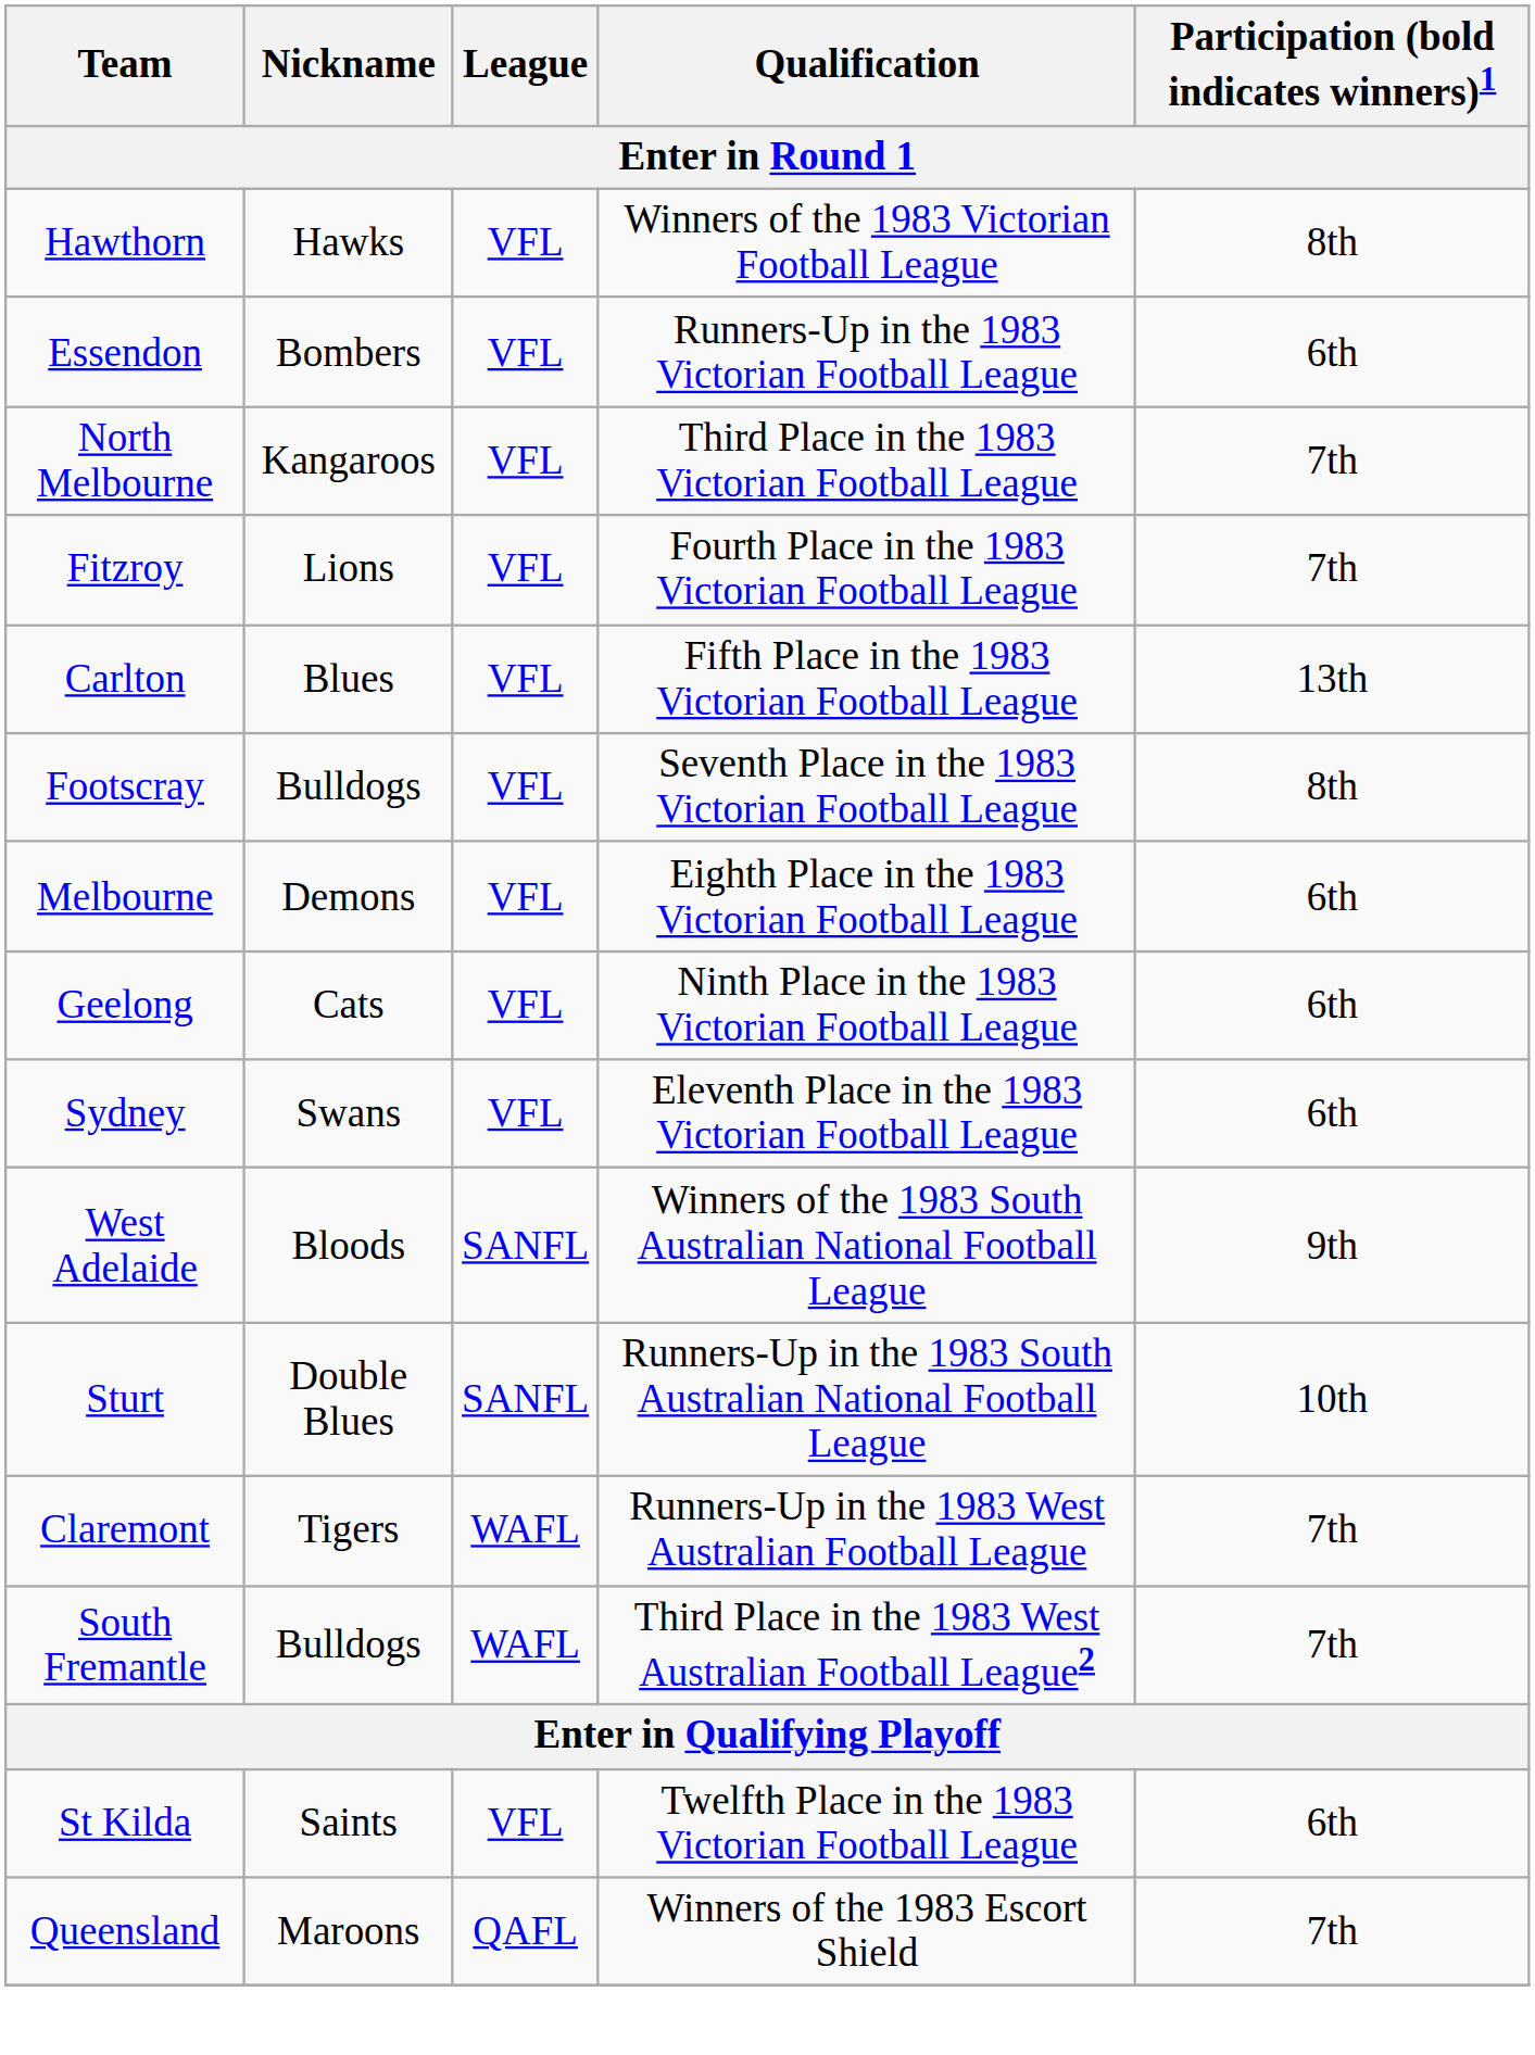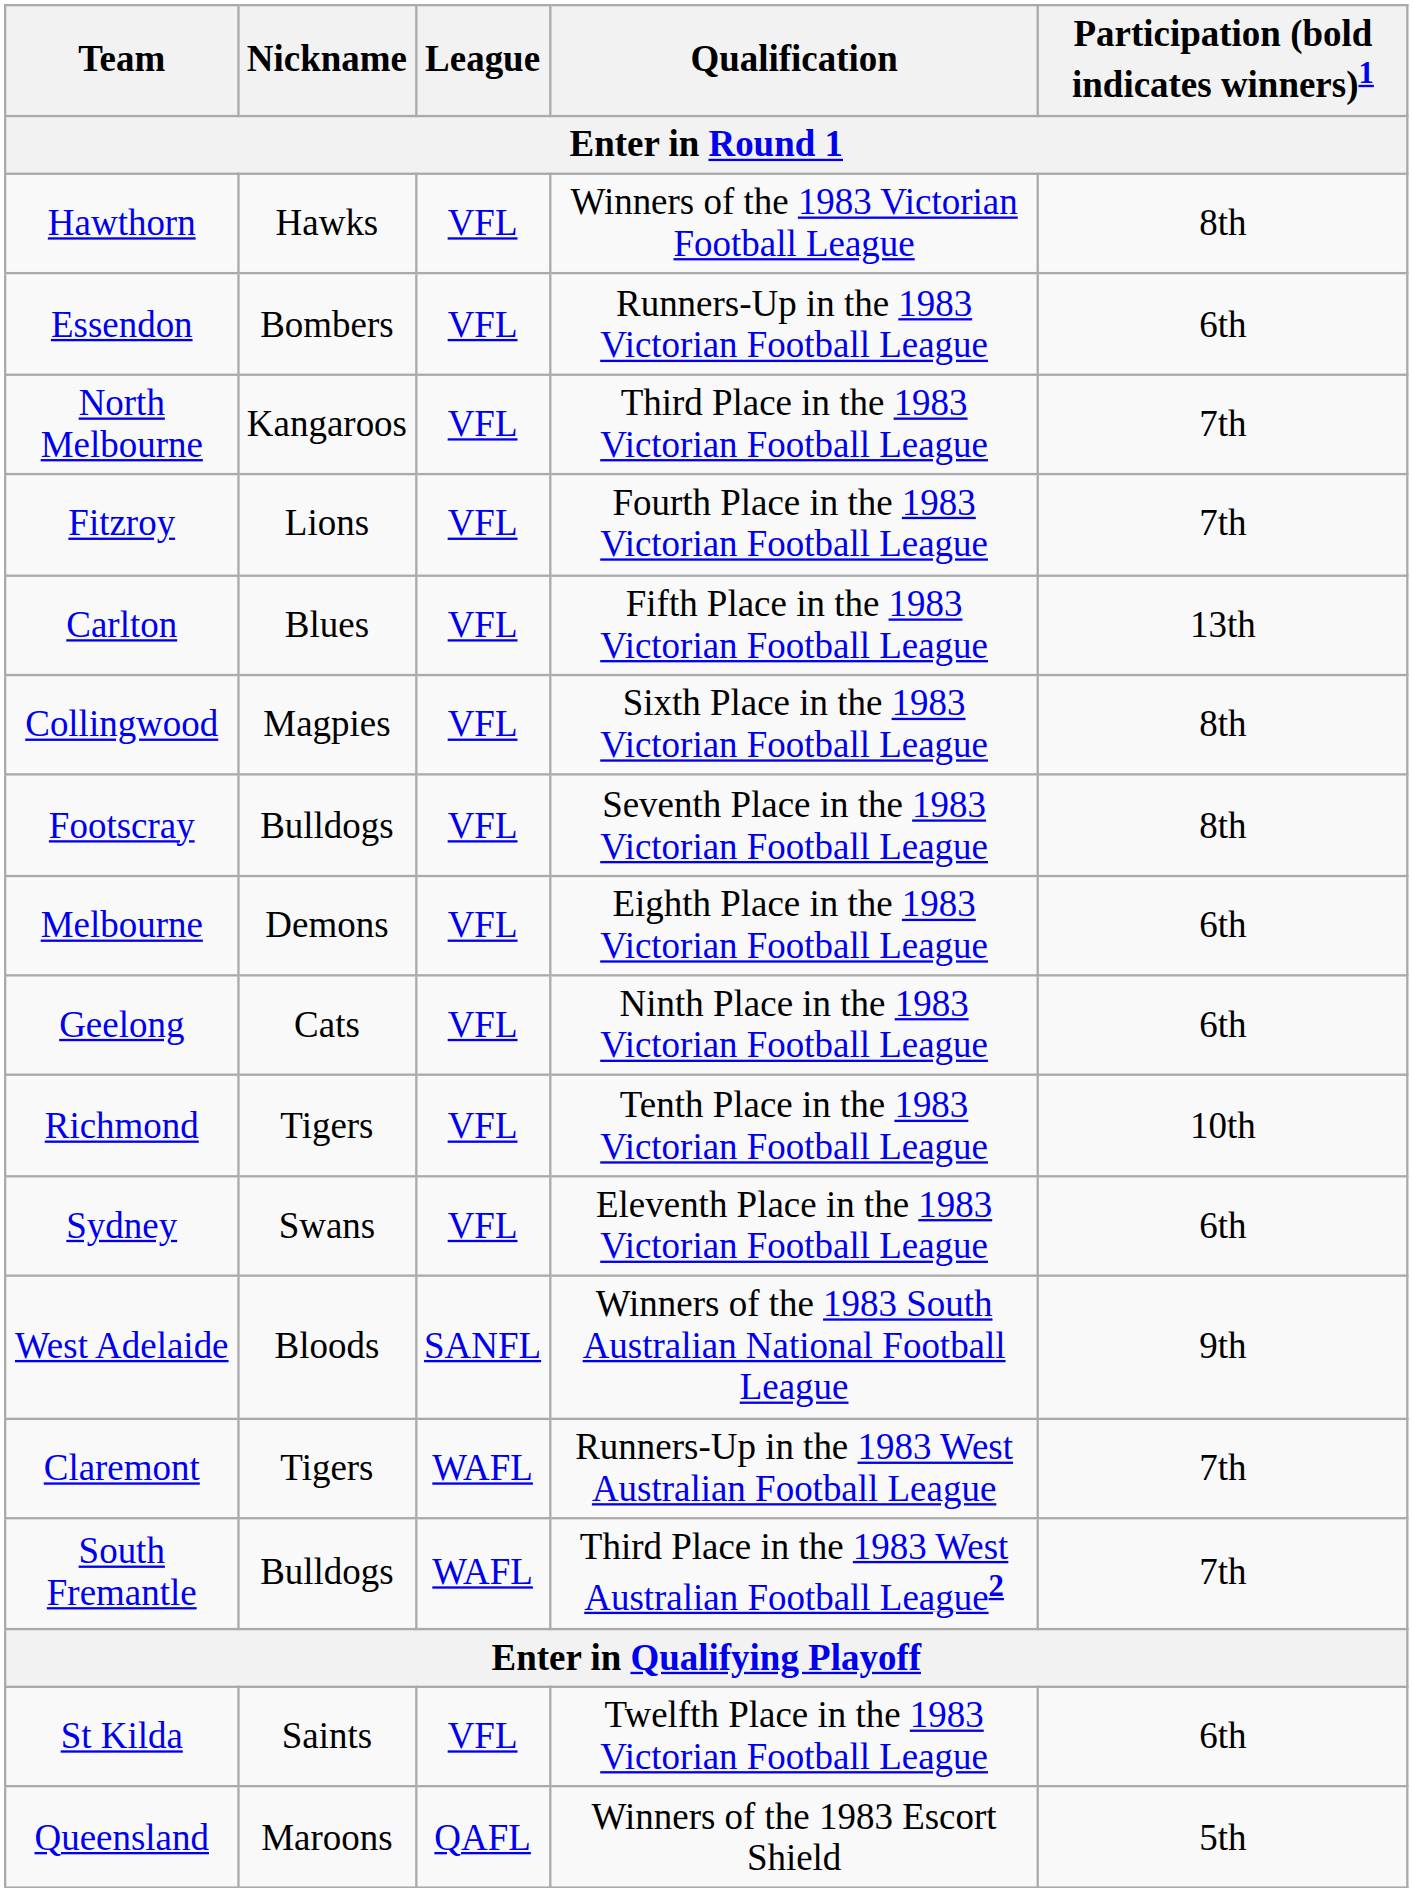+ row: Collingwood | Magpies | VFL | Sixth Place in the 1983 Victorian Football League | 8th
+ row: Richmond | Tigers | VFL | Tenth Place in the 1983 Victorian Football League | 10th
- row: Sturt | Double Blues | SANFL | Runners-Up in the 1983 South Australian National Football League | 10th
Queensland | Participation (bold indicates winners)1: 7th -> 5th
